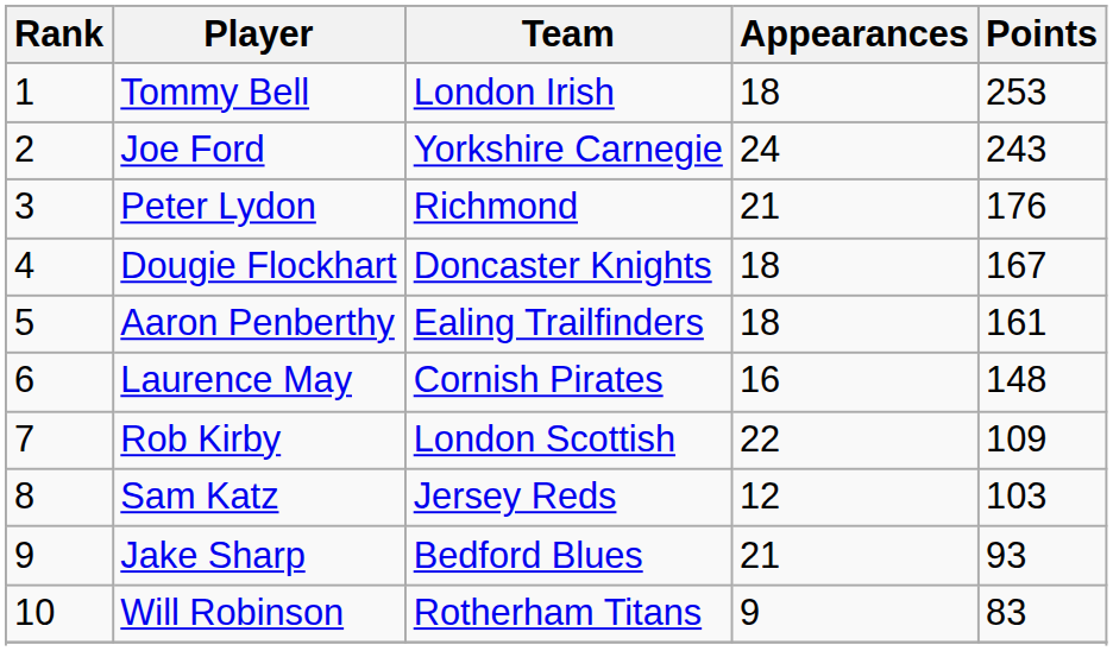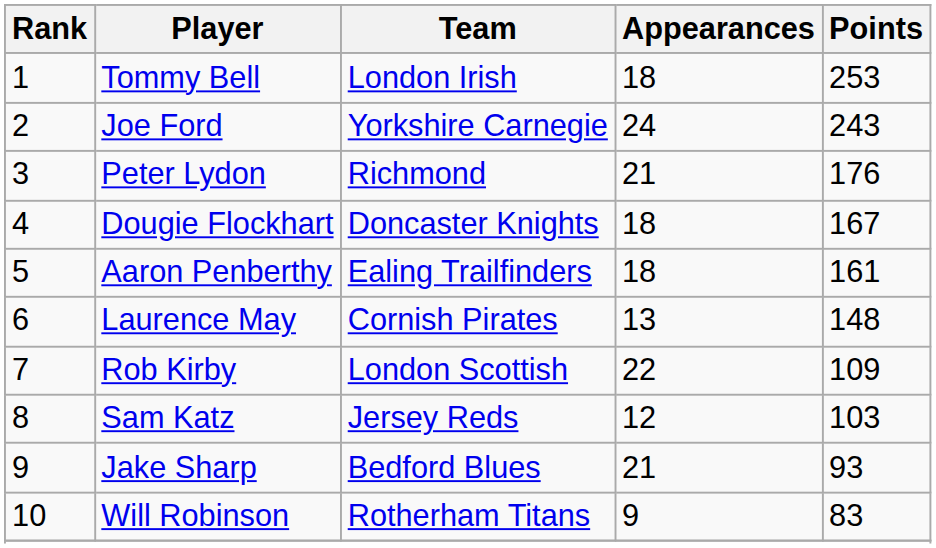Laurence May | Appearances: 16 -> 13
